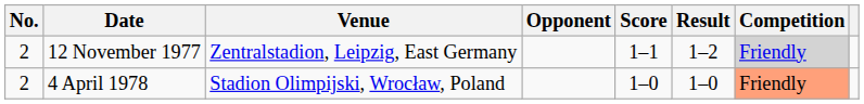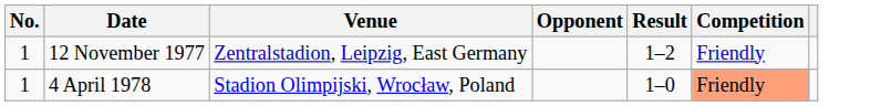- column: Score | 1–1 | 1–0
12 November 1977 | No.: 2 -> 1
12 November 1977 | Competition: lightgrey background -> no background
4 April 1978 | No.: 2 -> 1
